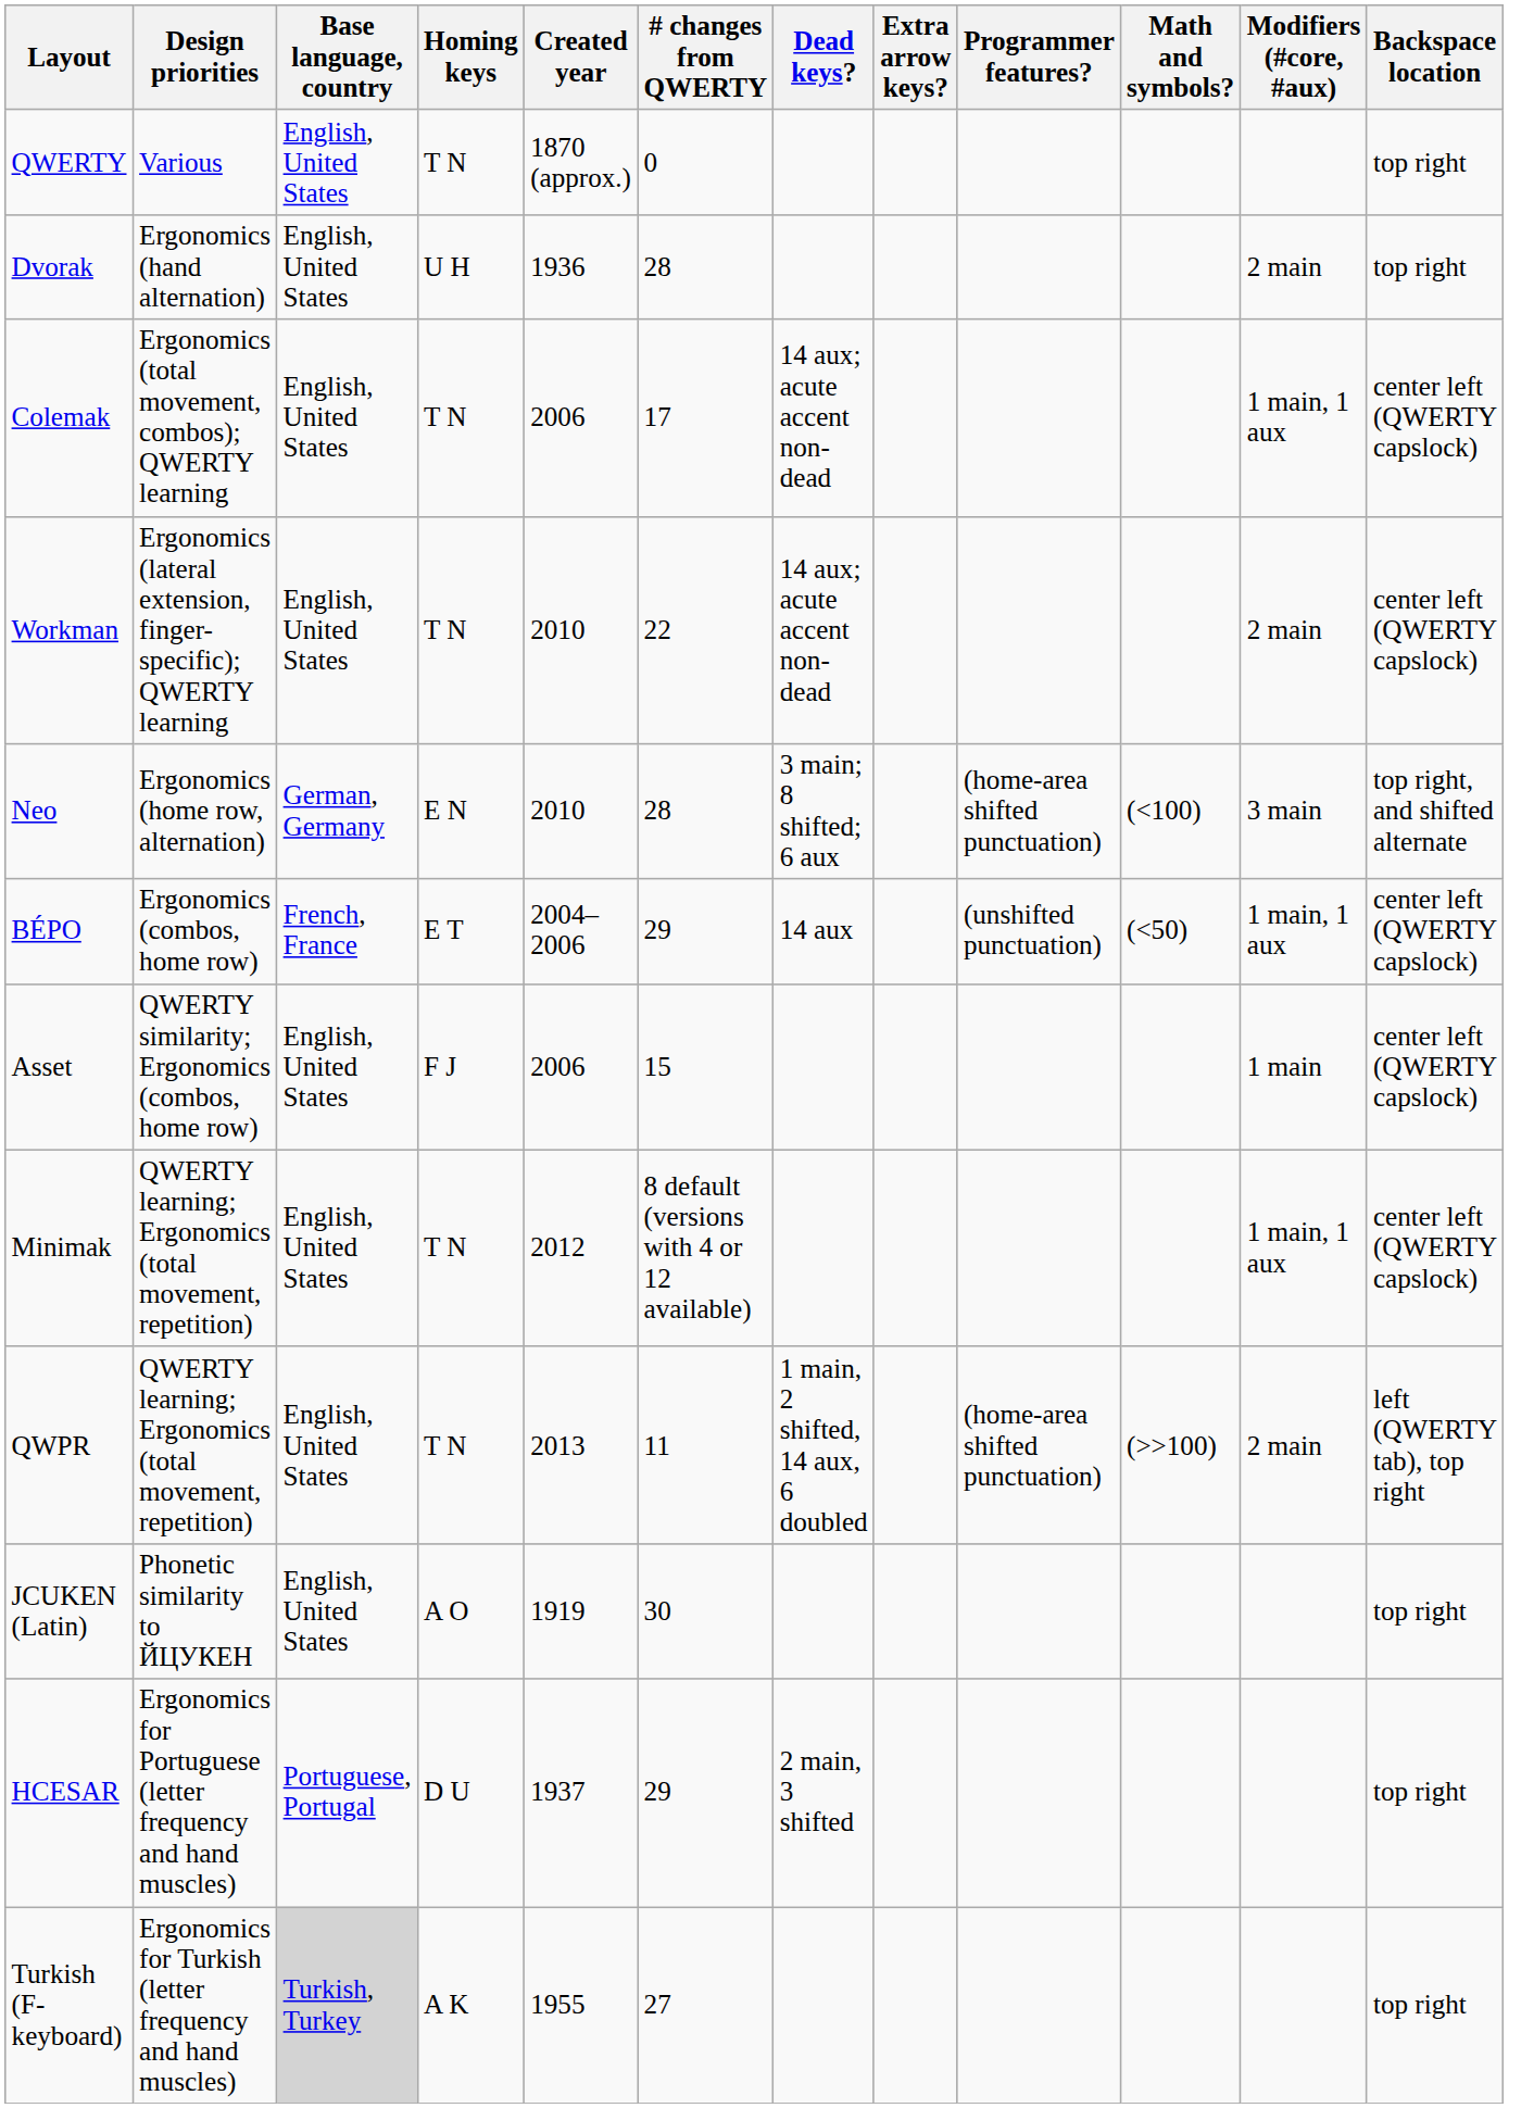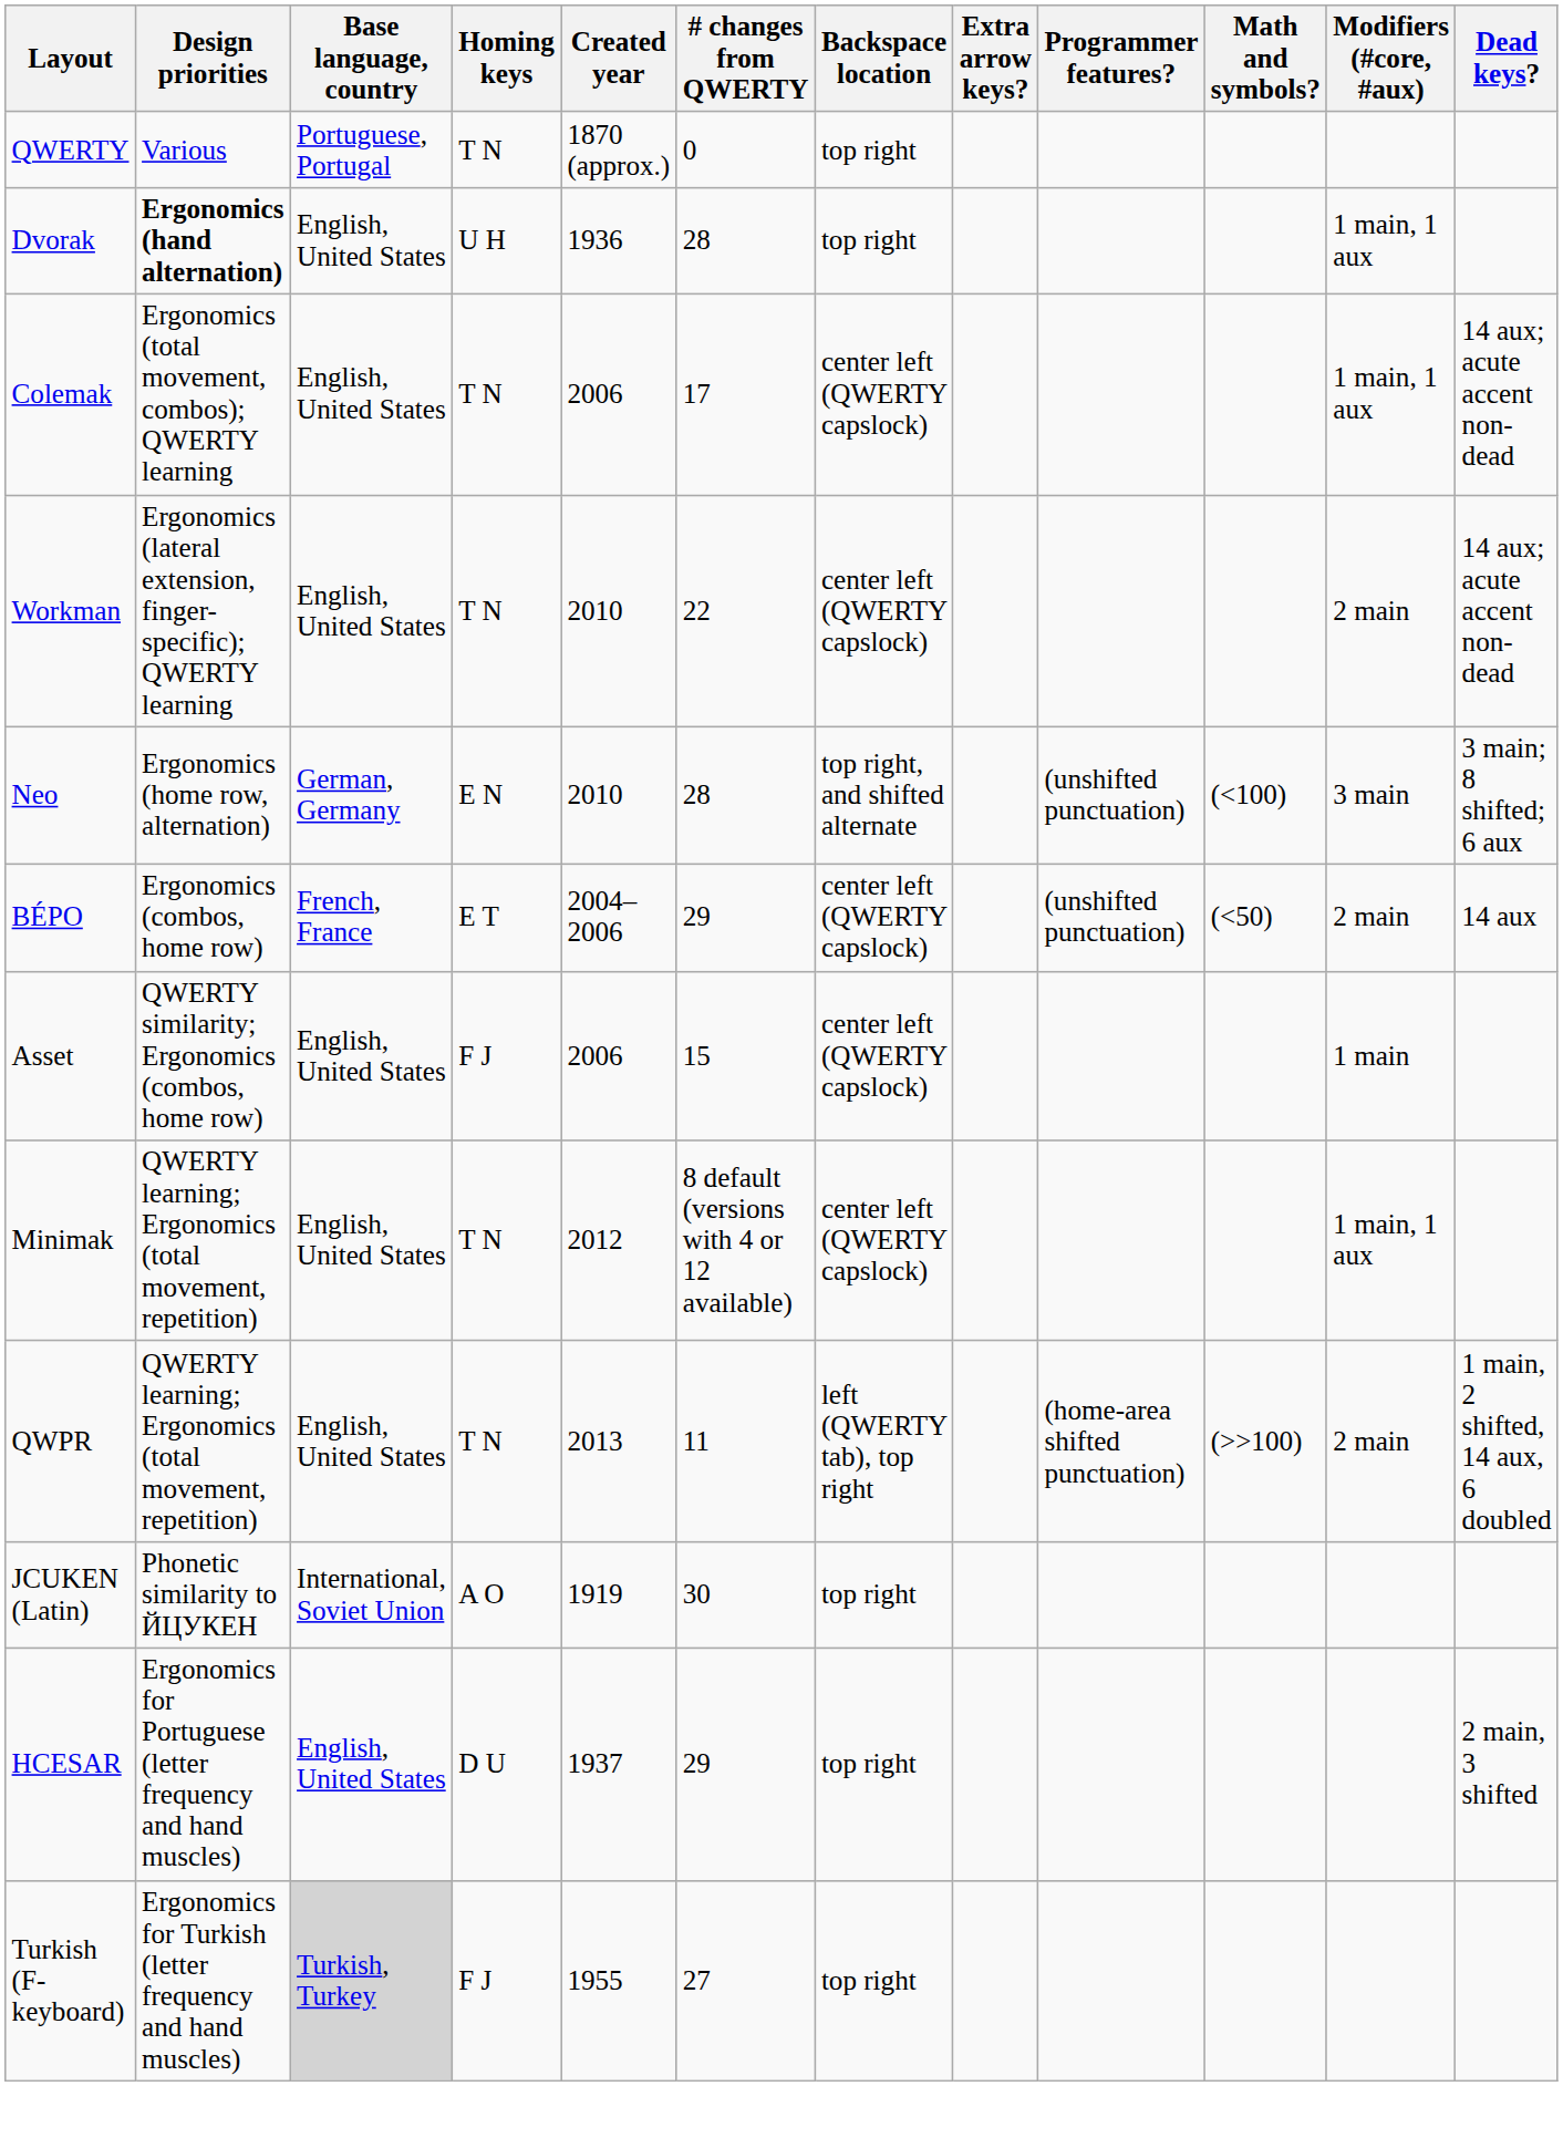columns swapped: Backspace location <-> Dead keys?
QWERTY | Base language, country: English, United States -> Portuguese, Portugal
Dvorak | Design priorities: normal -> bold
Dvorak | Modifiers (#core, #aux): 2 main -> 1 main, 1 aux
Neo | Programmer features?: (home-area shifted punctuation) -> (unshifted punctuation)
BÉPO | Modifiers (#core, #aux): 1 main, 1 aux -> 2 main
JCUKEN (Latin) | Base language, country: English, United States -> International, Soviet Union
HCESAR | Base language, country: Portuguese, Portugal -> English, United States
Turkish (F-keyboard) | Homing keys: A K -> F J
